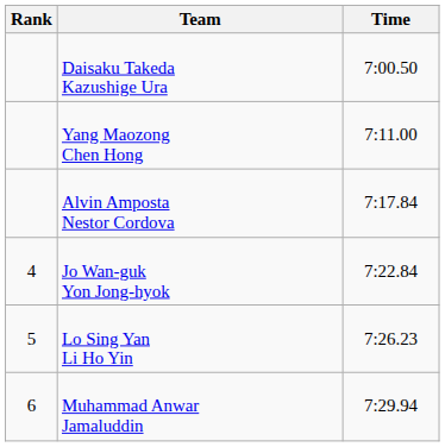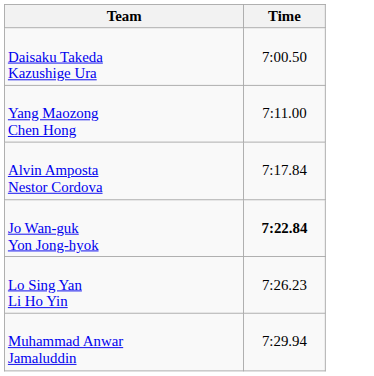- column: Rank | 4 | 5 | 6
Jo Wan-guk Yon Jong-hyok | Time: normal -> bold
